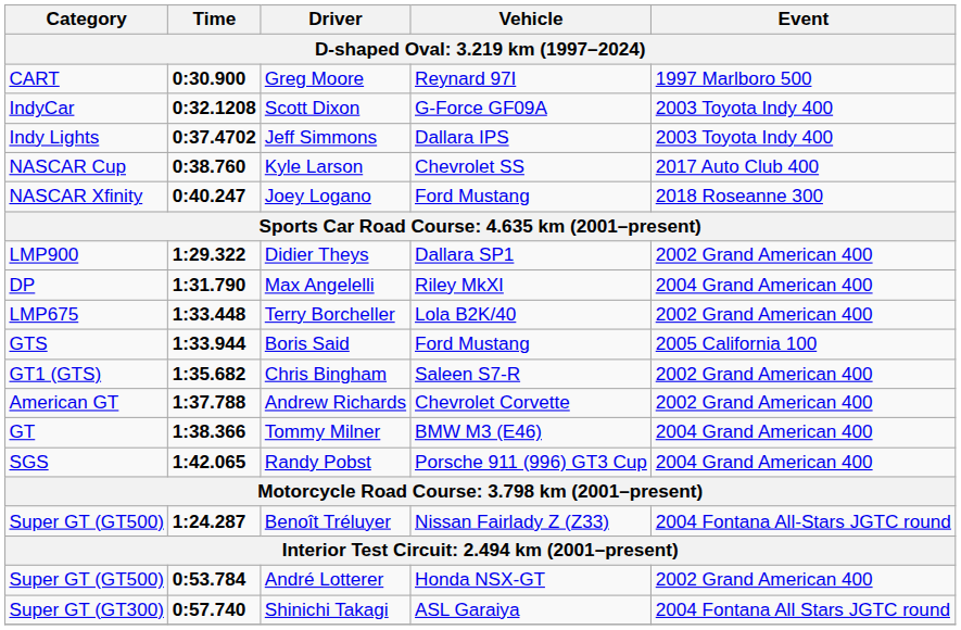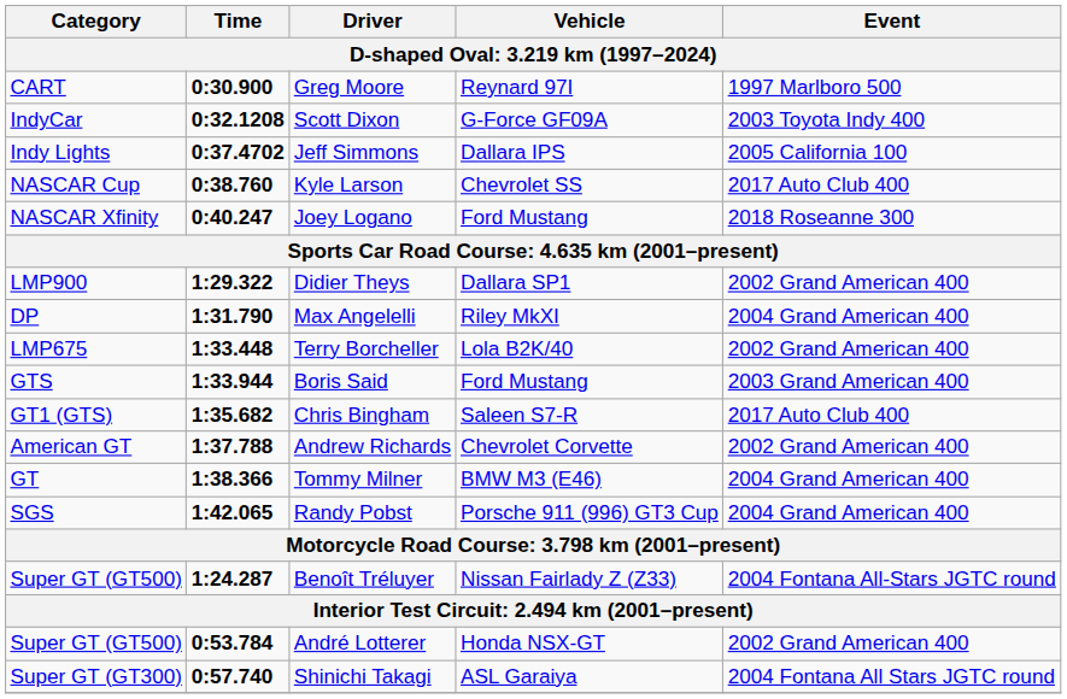Jeff Simmons | Event: 2003 Toyota Indy 400 -> 2005 California 100
Boris Said | Event: 2005 California 100 -> 2003 Grand American 400
Chris Bingham | Event: 2002 Grand American 400 -> 2017 Auto Club 400
